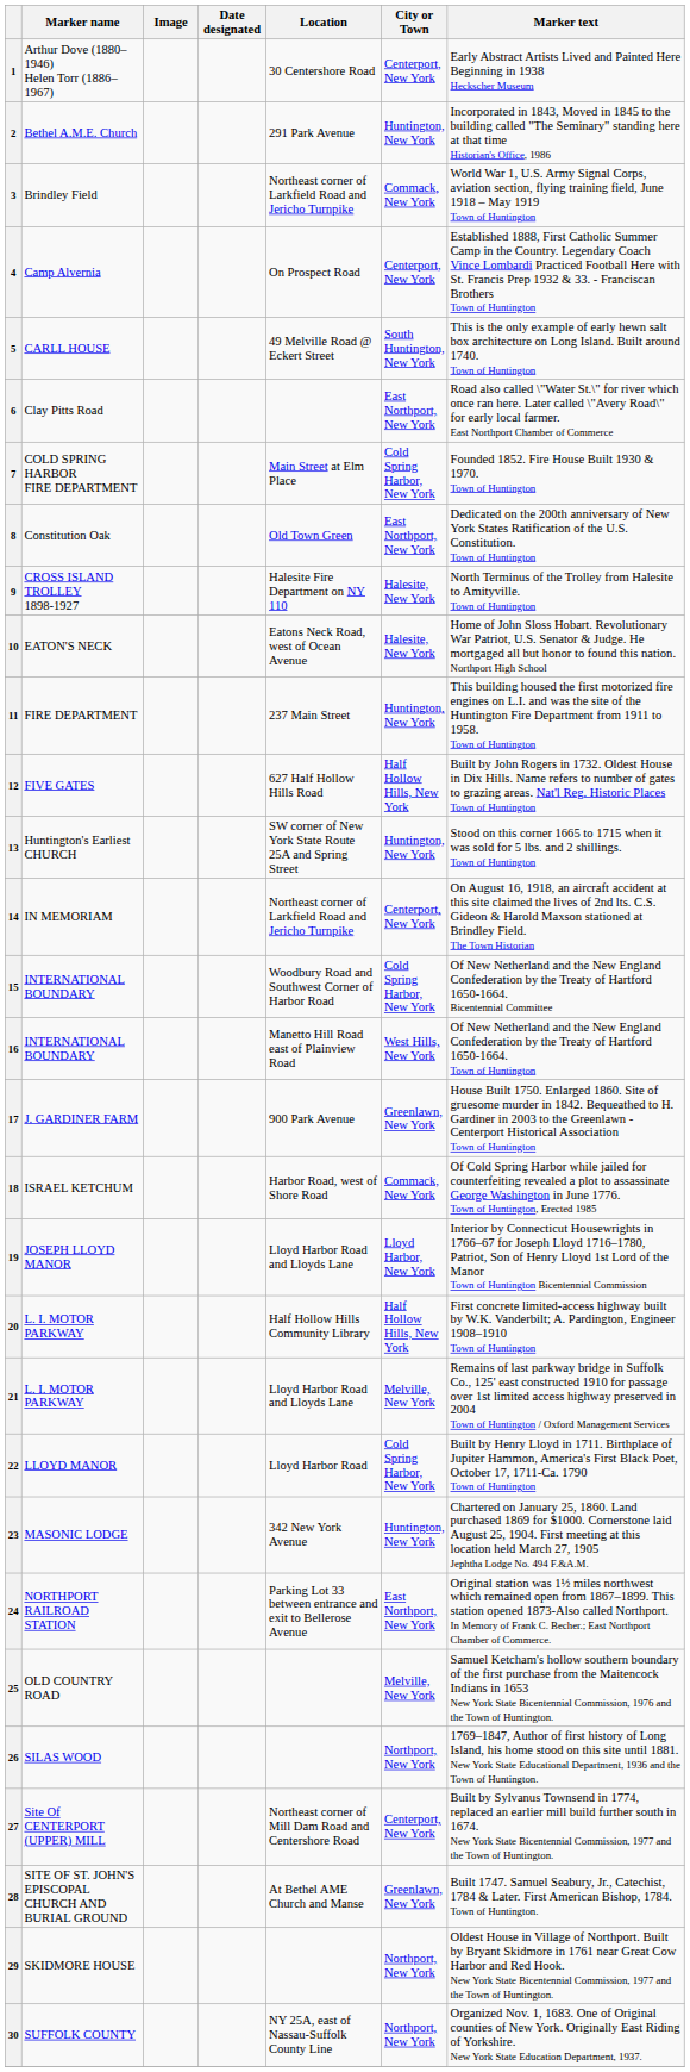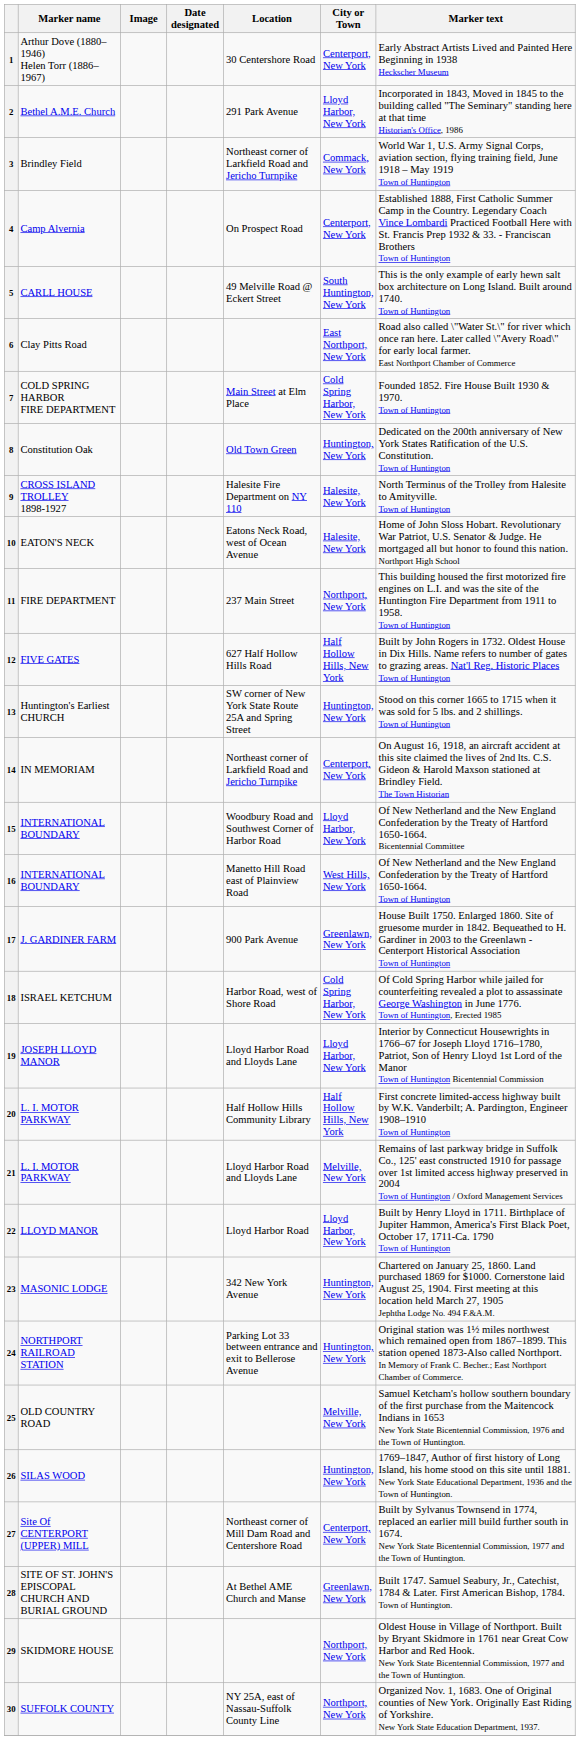2 | City or Town: Huntington, New York -> Lloyd Harbor, New York
8 | City or Town: East Northport, New York -> Huntington, New York
11 | City or Town: Huntington, New York -> Northport, New York
15 | City or Town: Cold Spring Harbor, New York -> Lloyd Harbor, New York
18 | City or Town: Commack, New York -> Cold Spring Harbor, New York
22 | City or Town: Cold Spring Harbor, New York -> Lloyd Harbor, New York
24 | City or Town: East Northport, New York -> Huntington, New York
26 | City or Town: Northport, New York -> Huntington, New York
